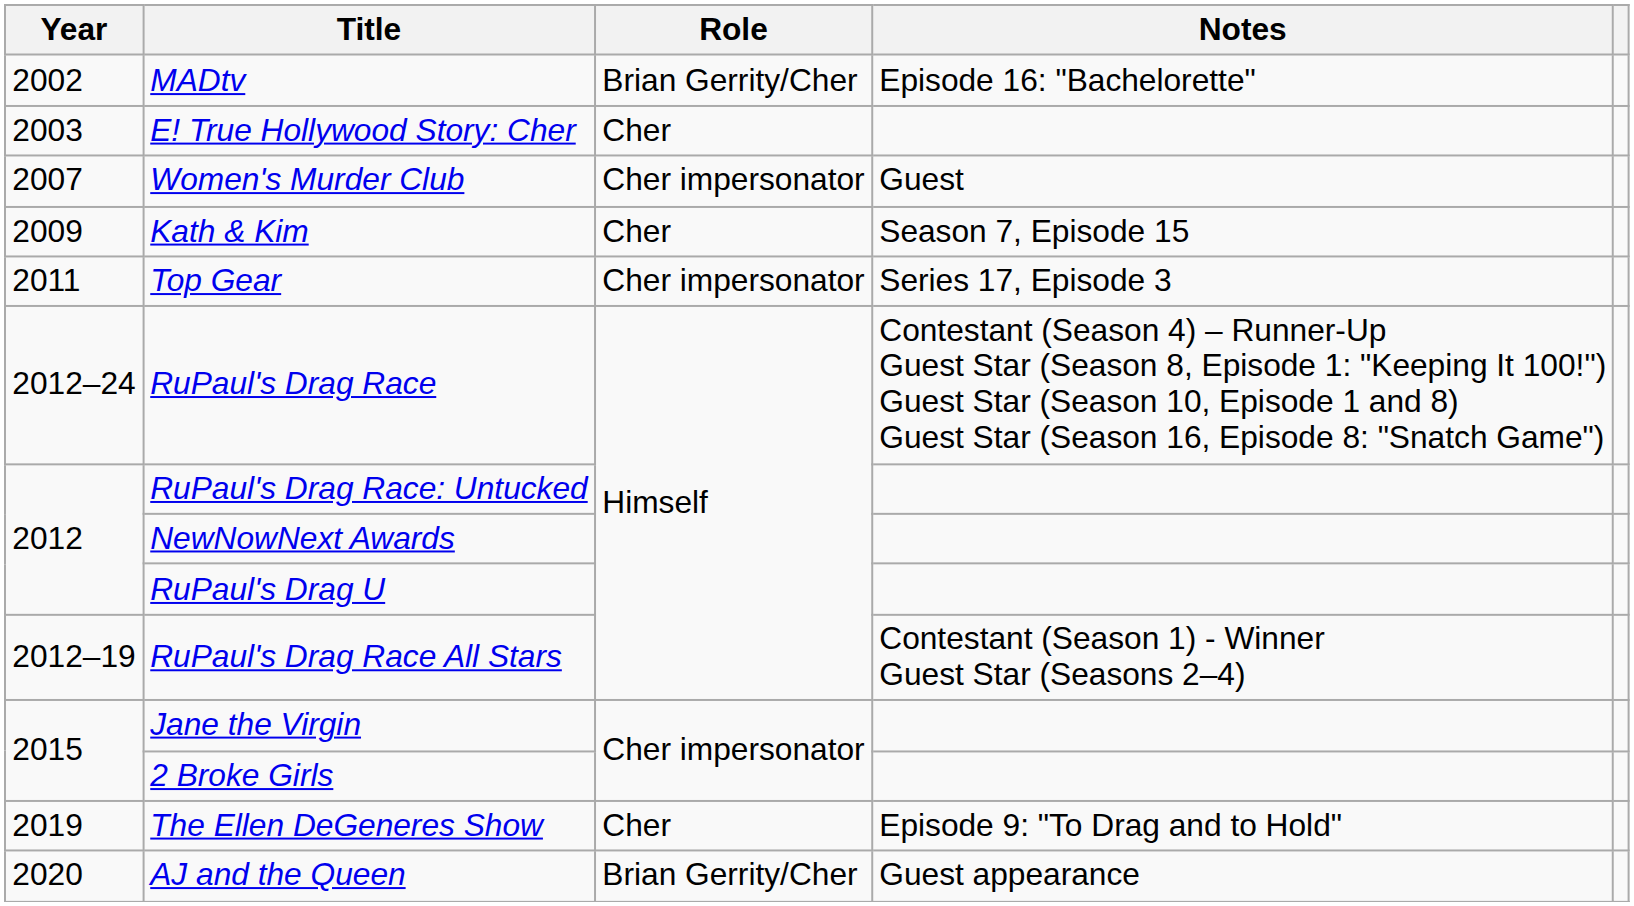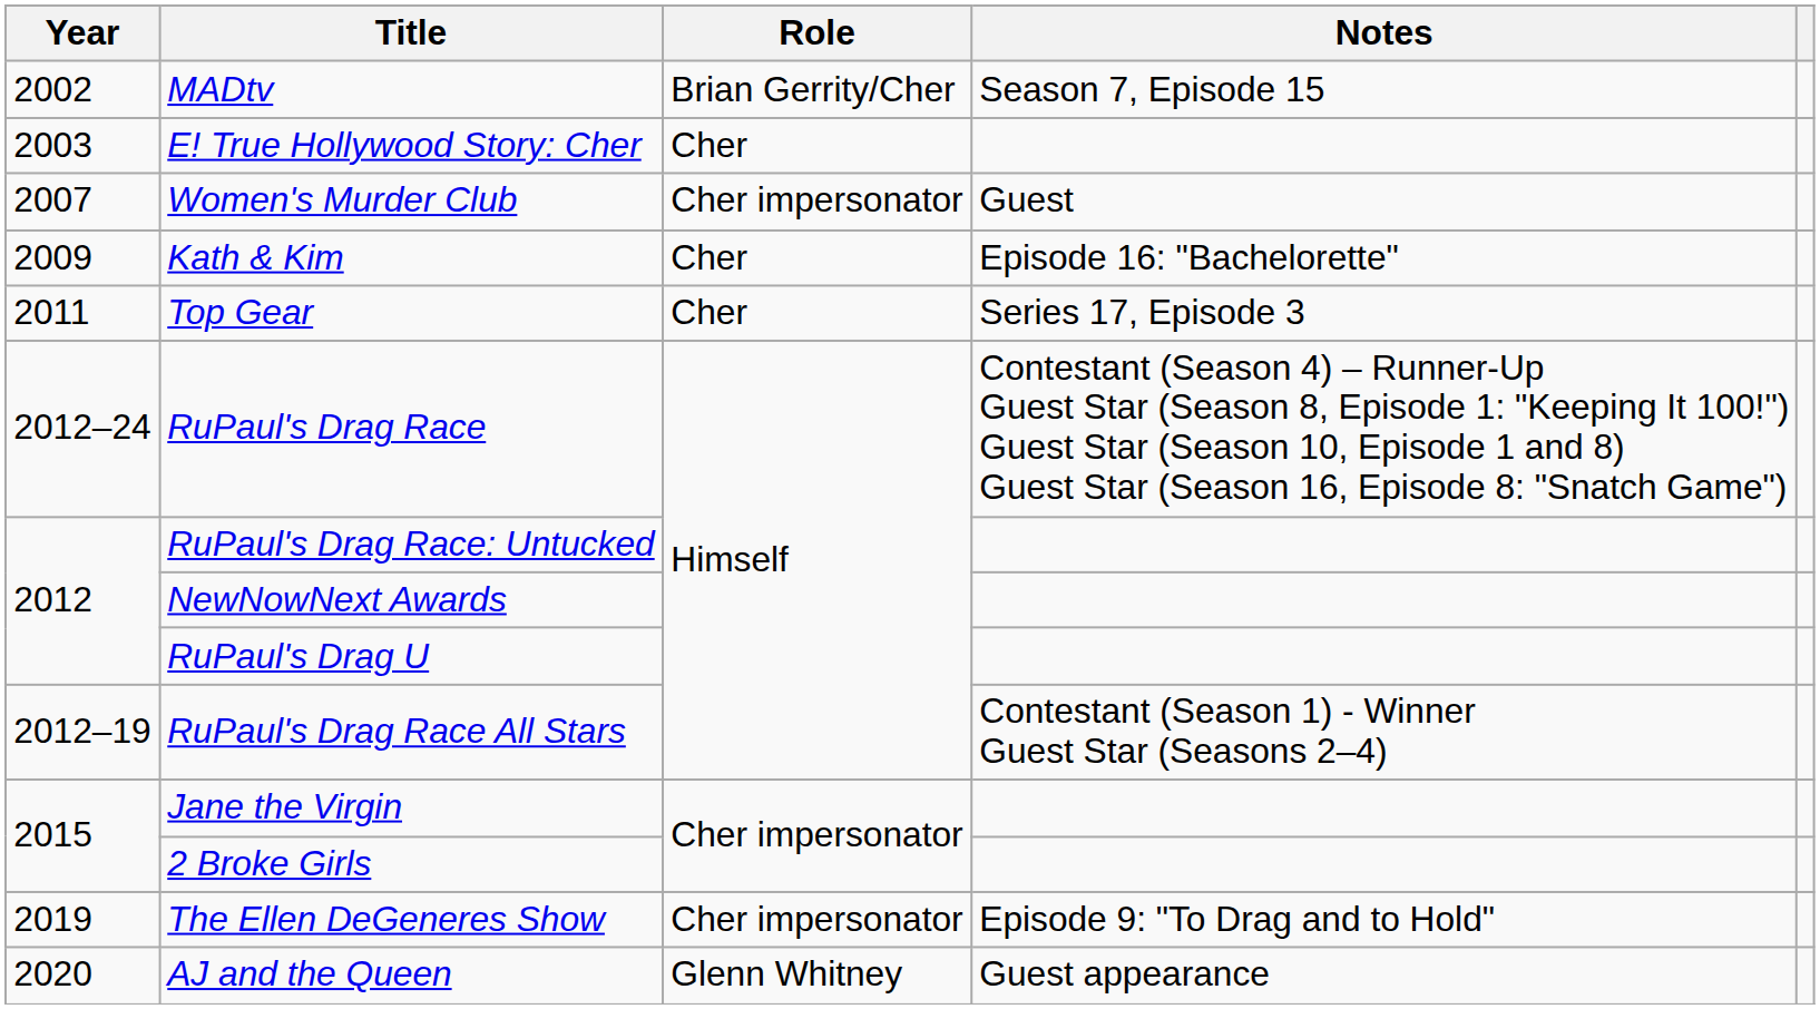MADtv | Notes: Episode 16: "Bachelorette" -> Season 7, Episode 15
Kath & Kim | Notes: Season 7, Episode 15 -> Episode 16: "Bachelorette"
Top Gear | Role: Cher impersonator -> Cher
The Ellen DeGeneres Show | Role: Cher -> Cher impersonator
AJ and the Queen | Role: Brian Gerrity/Cher -> Glenn Whitney
